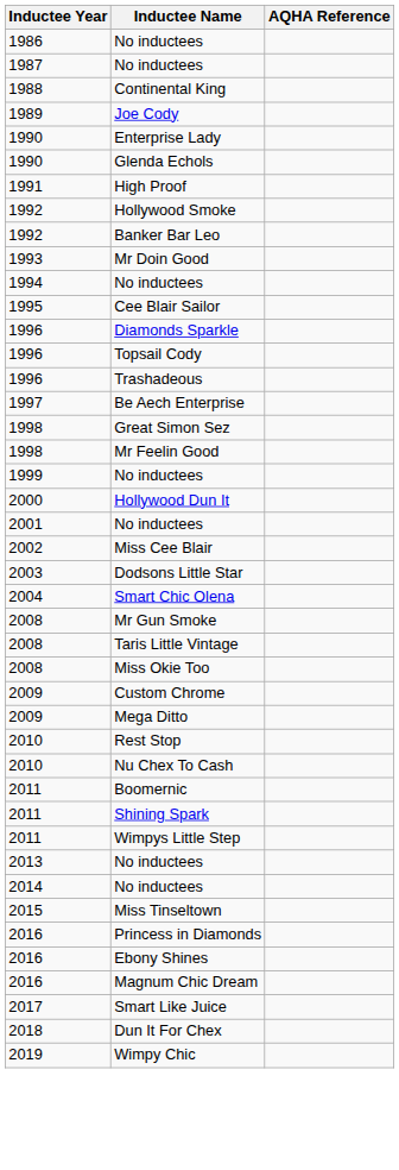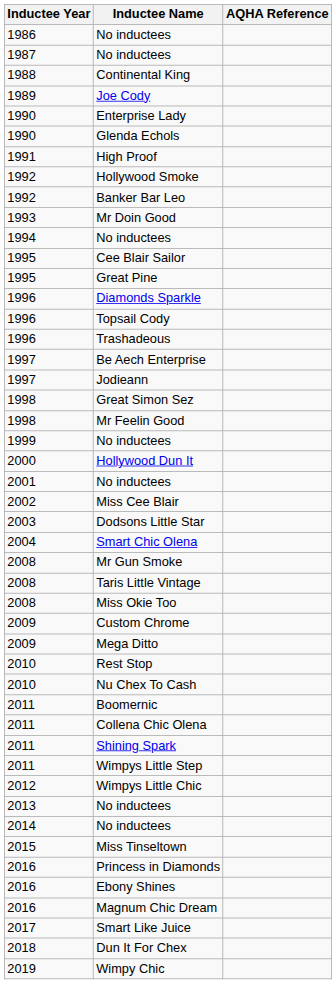+ row: 1995 | Great Pine
+ row: 1997 | Jodieann
+ row: 2011 | Collena Chic Olena
+ row: 2012 | Wimpys Little Chic
